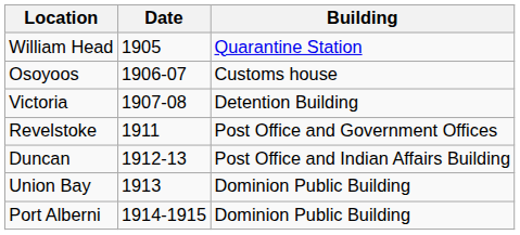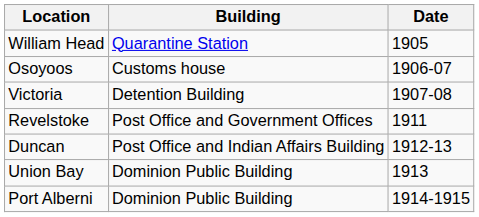columns swapped: Building <-> Date
